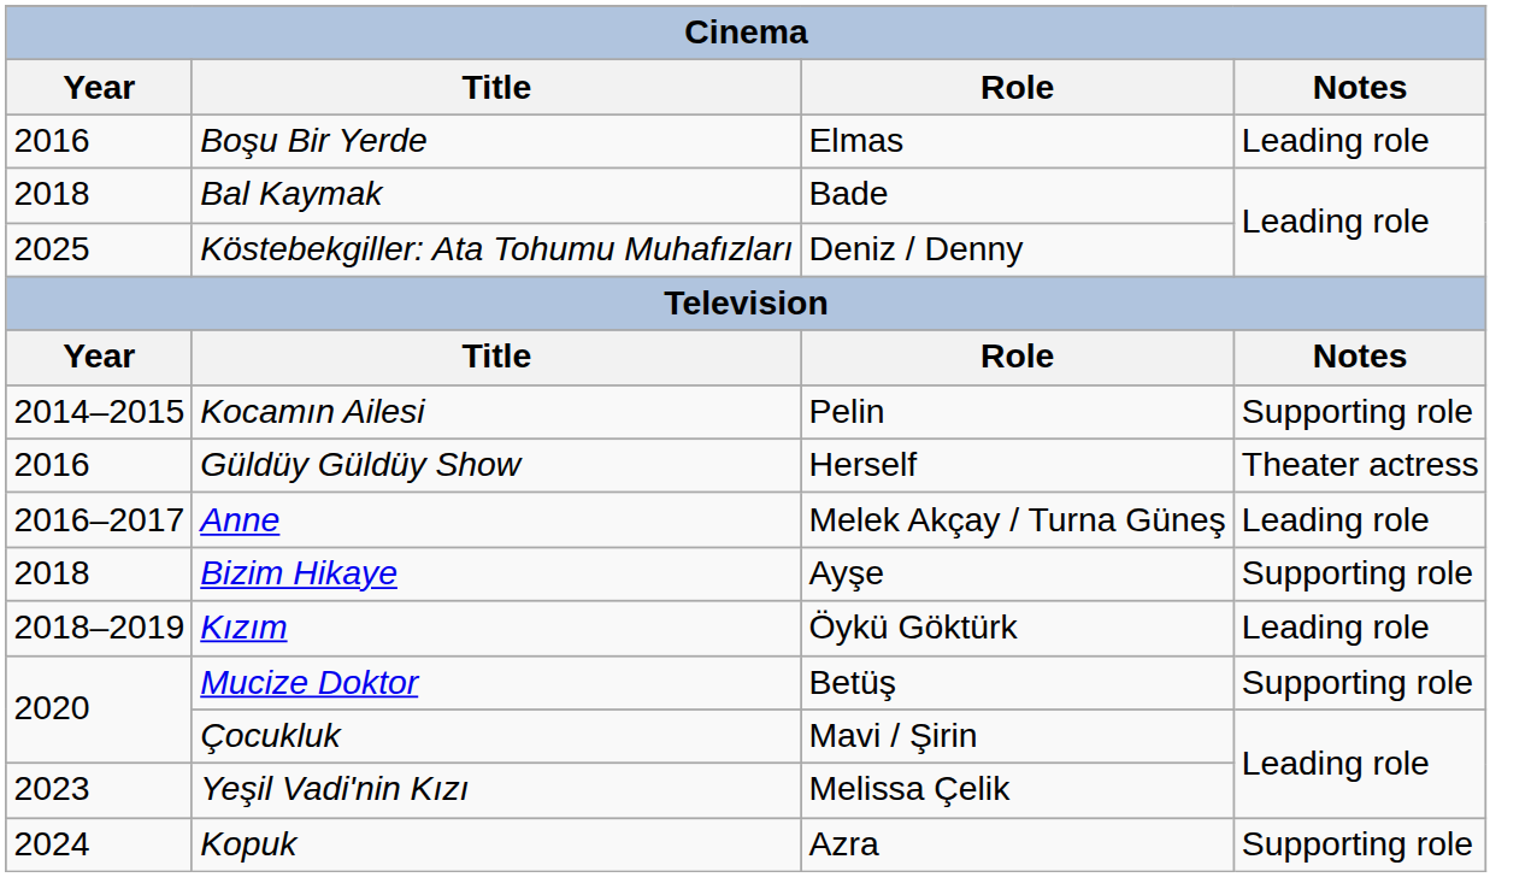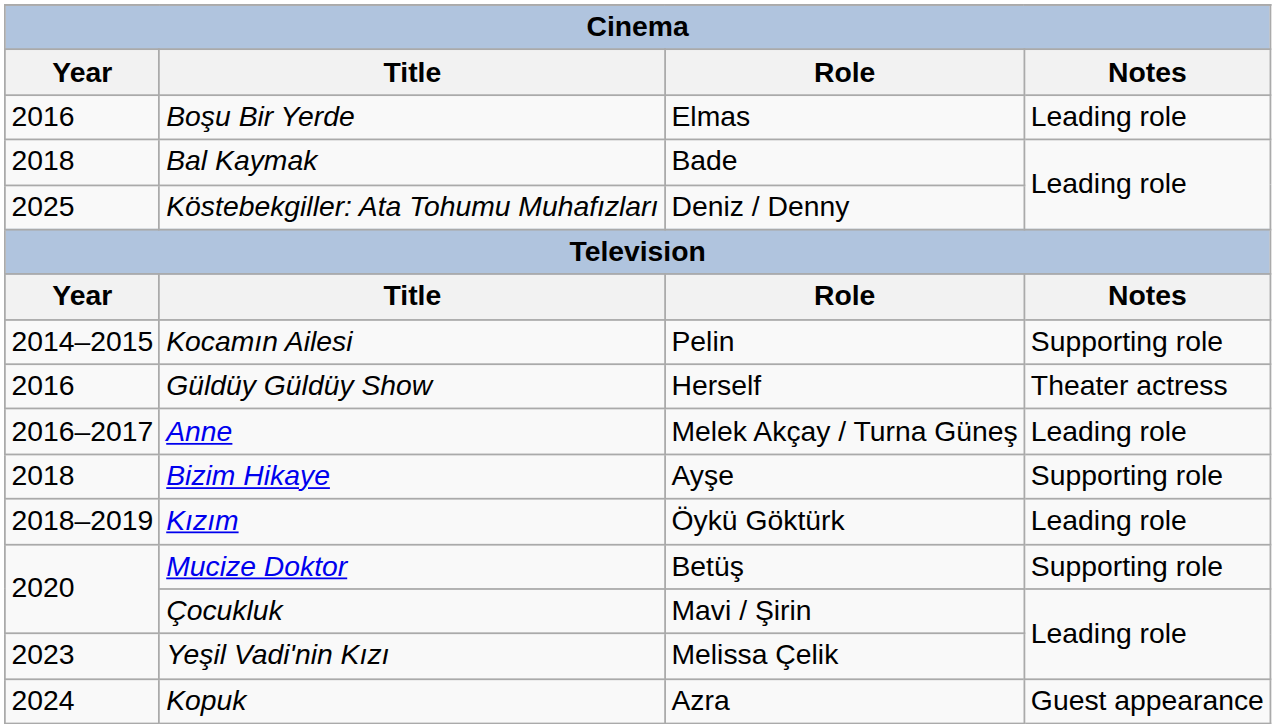Kopuk | Notes: Supporting role -> Guest appearance
